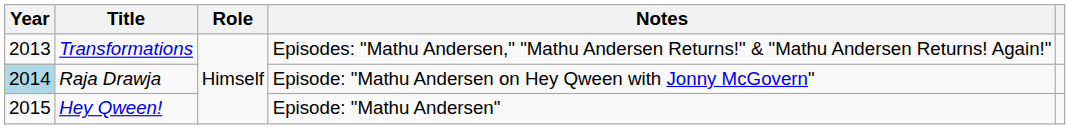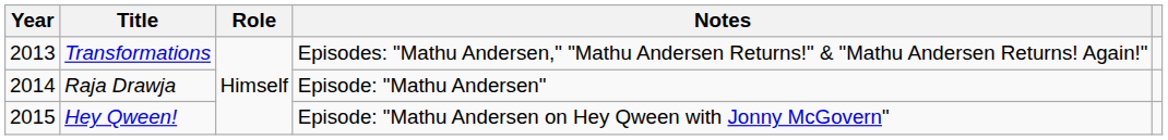Raja Drawja | Year: lightblue background -> no background
Raja Drawja | Notes: Episode: "Mathu Andersen on Hey Qween with Jonny McGovern" -> Episode: "Mathu Andersen"
Hey Qween! | Notes: Episode: "Mathu Andersen" -> Episode: "Mathu Andersen on Hey Qween with Jonny McGovern"
